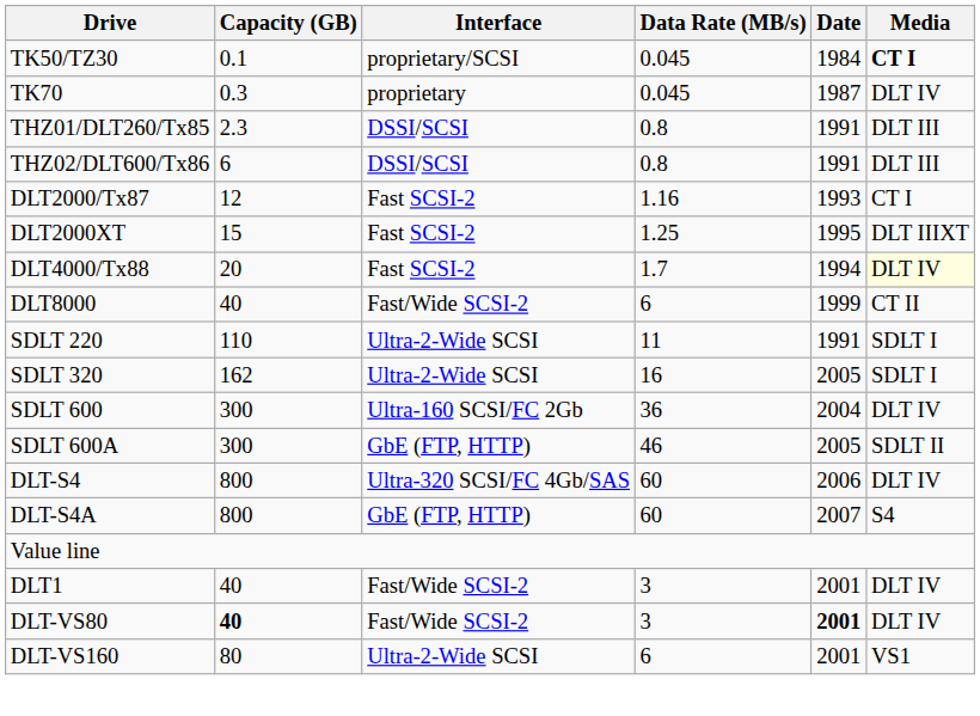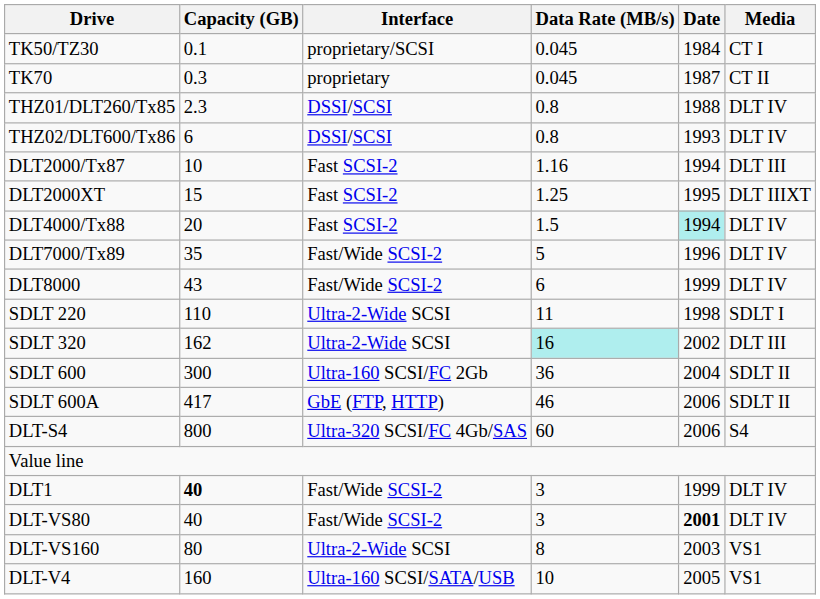TK50/TZ30 | Media: bold -> normal
TK70 | Media: DLT IV -> CT II
THZ01/DLT260/Tx85 | Date: 1991 -> 1988
THZ01/DLT260/Tx85 | Media: DLT III -> DLT IV
THZ02/DLT600/Tx86 | Date: 1991 -> 1993
THZ02/DLT600/Tx86 | Media: DLT III -> DLT IV
DLT2000/Tx87 | Capacity (GB): 12 -> 10
DLT2000/Tx87 | Date: 1993 -> 1994
DLT2000/Tx87 | Media: CT I -> DLT III
DLT4000/Tx88 | Data Rate (MB/s): 1.7 -> 1.5
DLT4000/Tx88 | Date: no background -> paleturquoise background
DLT4000/Tx88 | Media: lightyellow background -> no background
+ row: DLT7000/Tx89 | 35 | Fast/Wide SCSI-2 | 5 | 1996 | DLT IV
DLT8000 | Capacity (GB): 40 -> 43
DLT8000 | Media: CT II -> DLT IV
SDLT 220 | Date: 1991 -> 1998
SDLT 320 | Data Rate (MB/s): no background -> paleturquoise background
SDLT 320 | Date: 2005 -> 2002
SDLT 320 | Media: SDLT I -> DLT III
SDLT 600 | Media: DLT IV -> SDLT II
SDLT 600A | Capacity (GB): 300 -> 417
SDLT 600A | Date: 2005 -> 2006
DLT-S4 | Media: DLT IV -> S4
- row: DLT-S4A | 800 | GbE (FTP, HTTP) | 60 | 2007 | S4
DLT1 | Capacity (GB): normal -> bold
DLT1 | Date: 2001 -> 1999
DLT-VS80 | Capacity (GB): bold -> normal
DLT-VS160 | Data Rate (MB/s): 6 -> 8
DLT-VS160 | Date: 2001 -> 2003
+ row: DLT-V4 | 160 | Ultra-160 SCSI/SATA/USB | 10 | 2005 | VS1
